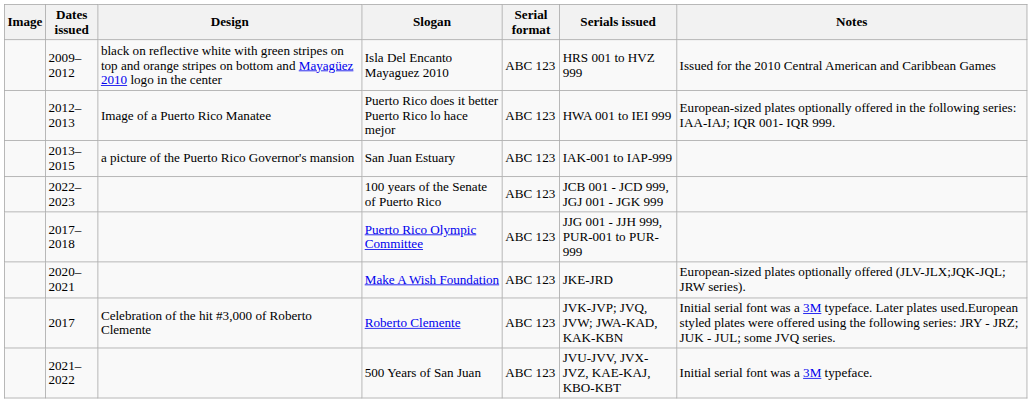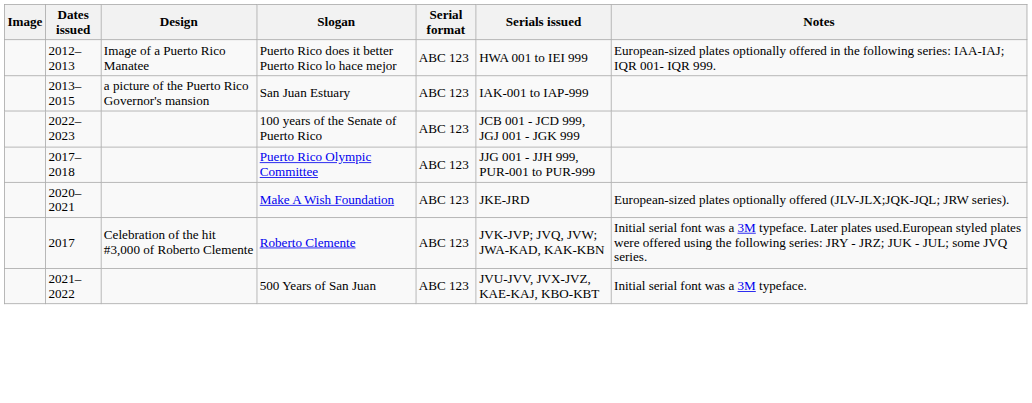- row: 2009–2012 | black on reflective white with green stripes on top and orange stripes on bottom and Mayagüez 2010 logo in the center | Isla Del Encanto Mayaguez 2010 | ABC 123 | HRS 001 to HVZ 999 | Issued for the 2010 Central American and Caribbean Games
